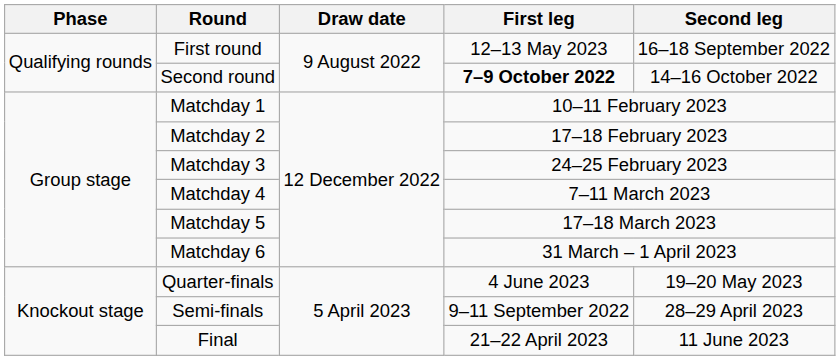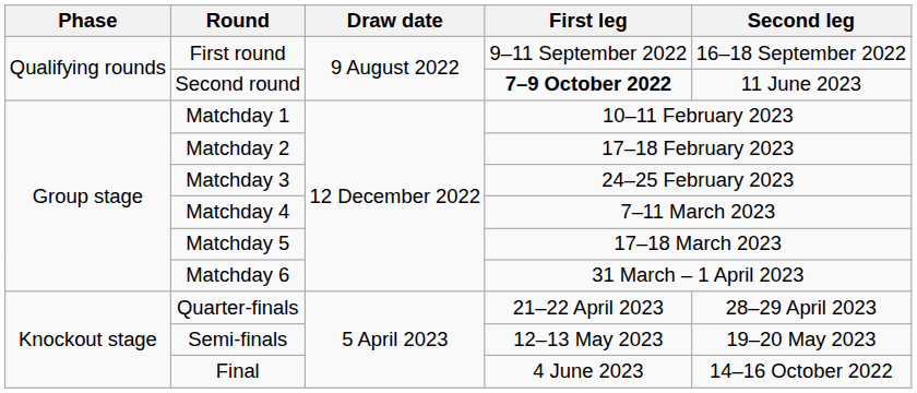First round | First leg: 12–13 May 2023 -> 9–11 September 2022
Second round | Second leg: 14–16 October 2022 -> 11 June 2023
Quarter-finals | First leg: 4 June 2023 -> 21–22 April 2023
Quarter-finals | Second leg: 19–20 May 2023 -> 28–29 April 2023
Semi-finals | First leg: 9–11 September 2022 -> 12–13 May 2023
Semi-finals | Second leg: 28–29 April 2023 -> 19–20 May 2023
Final | First leg: 21–22 April 2023 -> 4 June 2023
Final | Second leg: 11 June 2023 -> 14–16 October 2022
